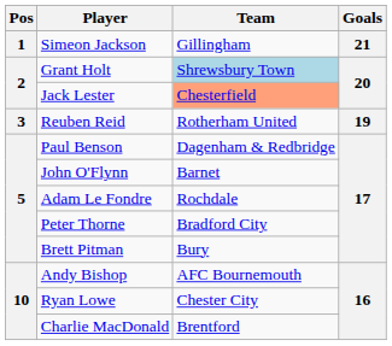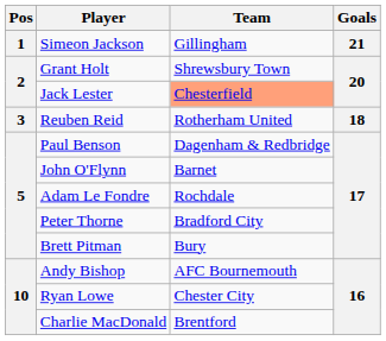Grant Holt | Team: lightblue background -> no background
Reuben Reid | Goals: 19 -> 18
